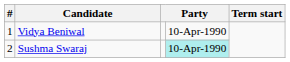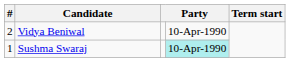Vidya Beniwal | #: 1 -> 2
Sushma Swaraj | #: 2 -> 1
